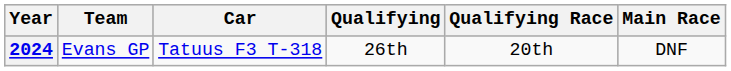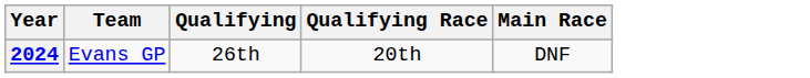- column: Car | Tatuus F3 T-318
